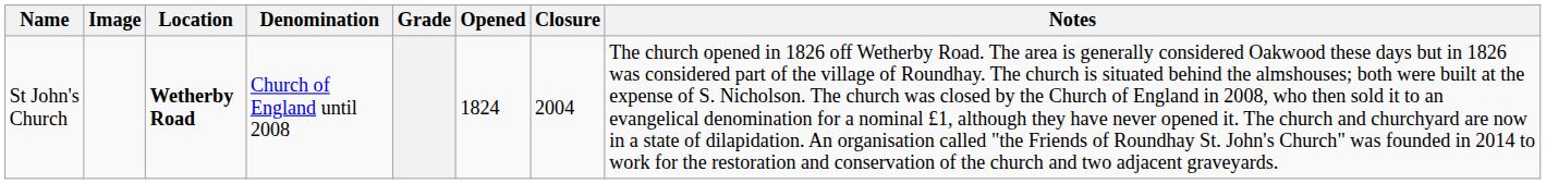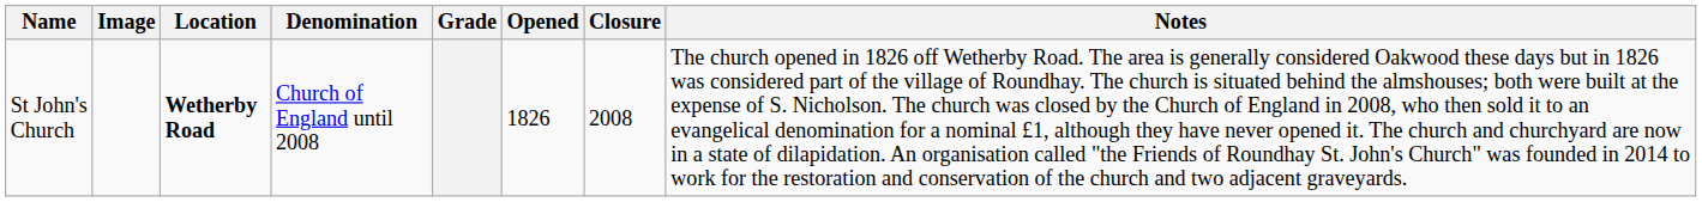St John's Church | Opened: 1824 -> 1826
St John's Church | Closure: 2004 -> 2008
